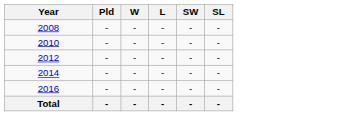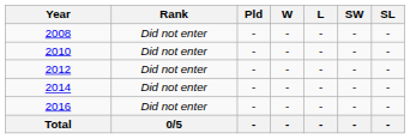+ column: Rank | Did not enter | Did not enter | Did not enter | Did not enter | Did not enter | 0/5
